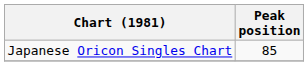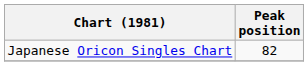Japanese Oricon Singles Chart | Peak position: 85 -> 82
